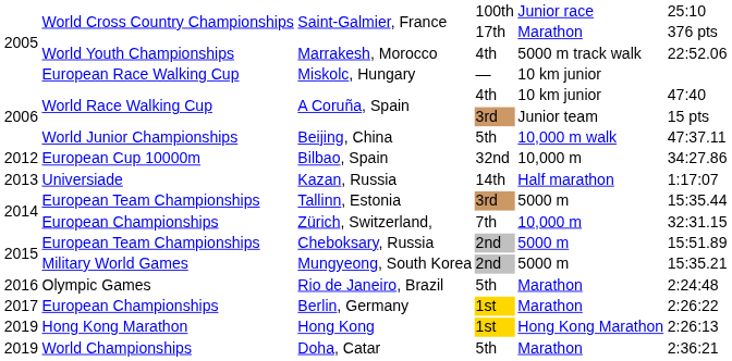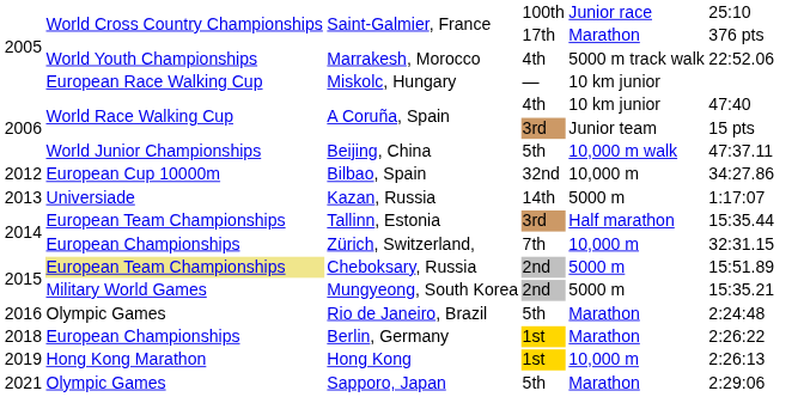Kazan, Russia | column 5: Half marathon -> 5000 m
Tallinn, Estonia | column 5: 5000 m -> Half marathon
Cheboksary, Russia | column 2: no background -> khaki background
Berlin, Germany | column 1: 2017 -> 2018
Hong Kong | column 5: Hong Kong Marathon -> 10,000 m
- row: 2019 | World Championships | Doha, Catar | 5th | Marathon | 2:36:21
+ row: 2021 | Olympic Games | Sapporo, Japan | 5th | Marathon | 2:29:06
